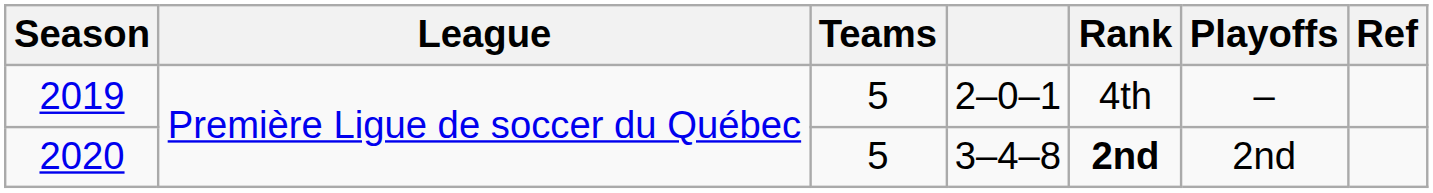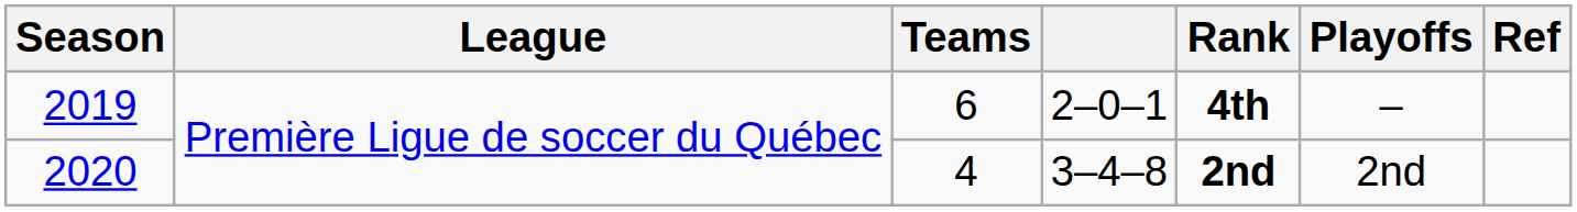2019 | Teams: 5 -> 6
2019 | Rank: normal -> bold
2020 | Teams: 5 -> 4
